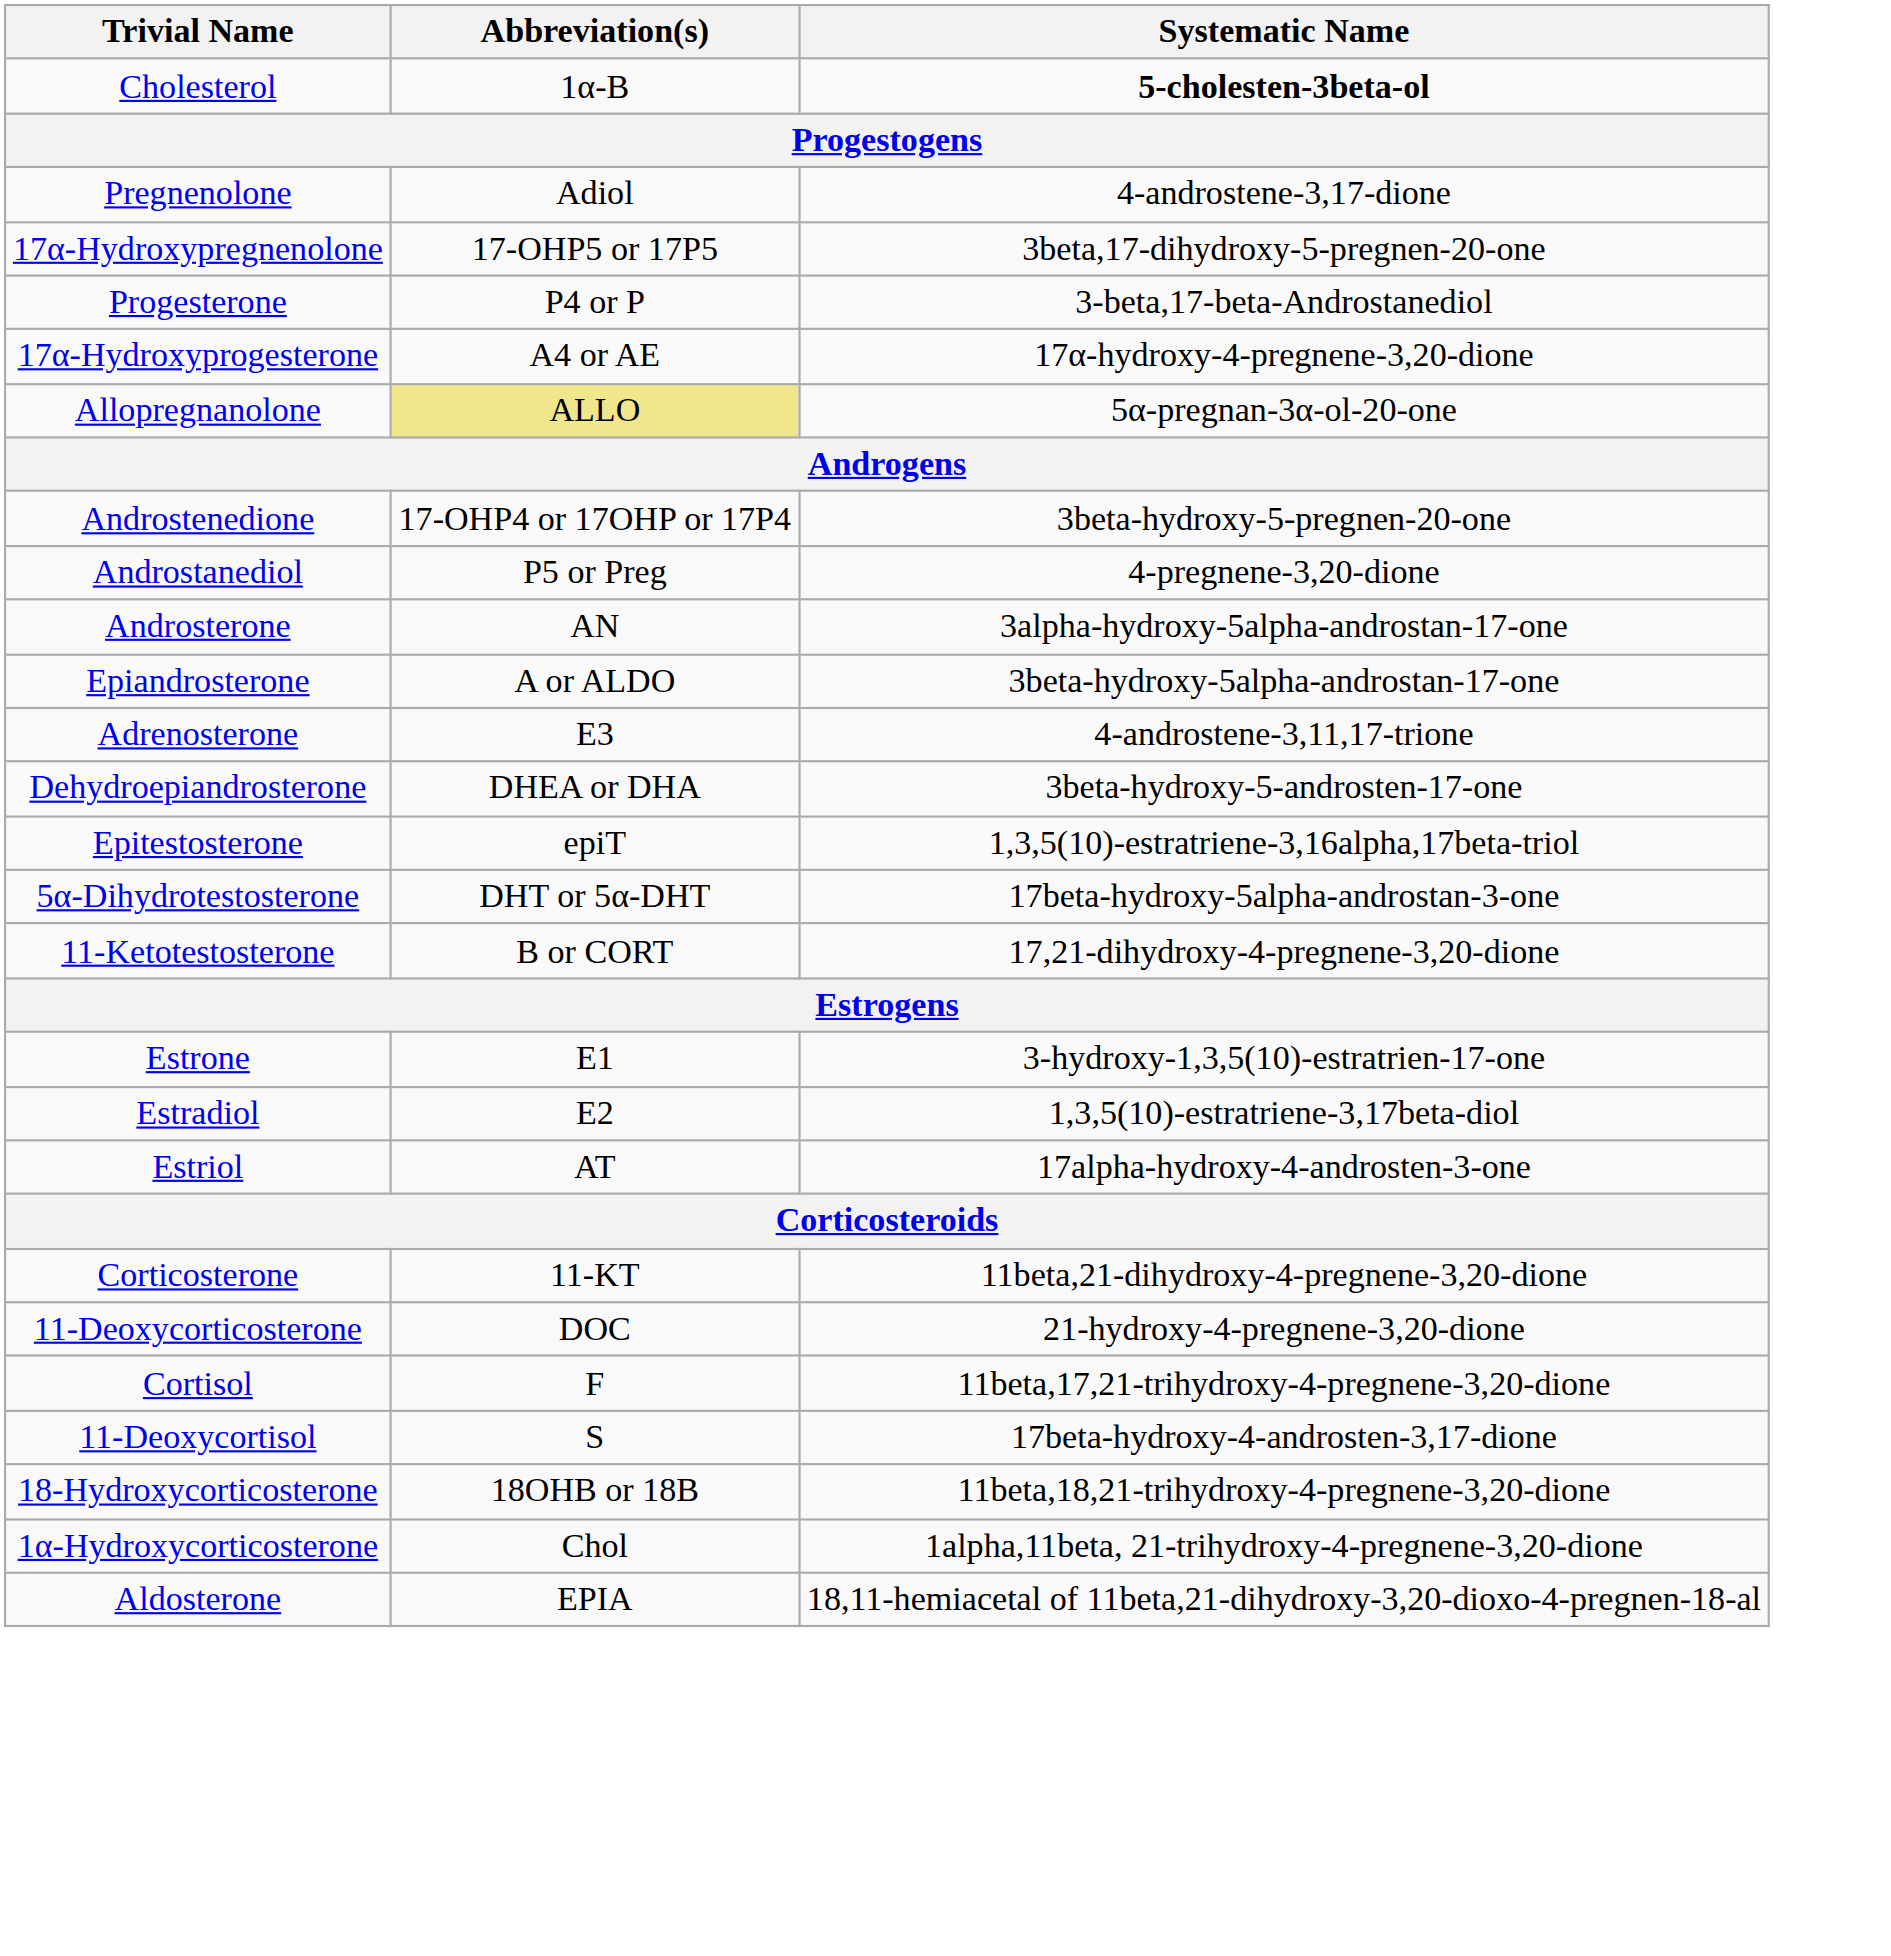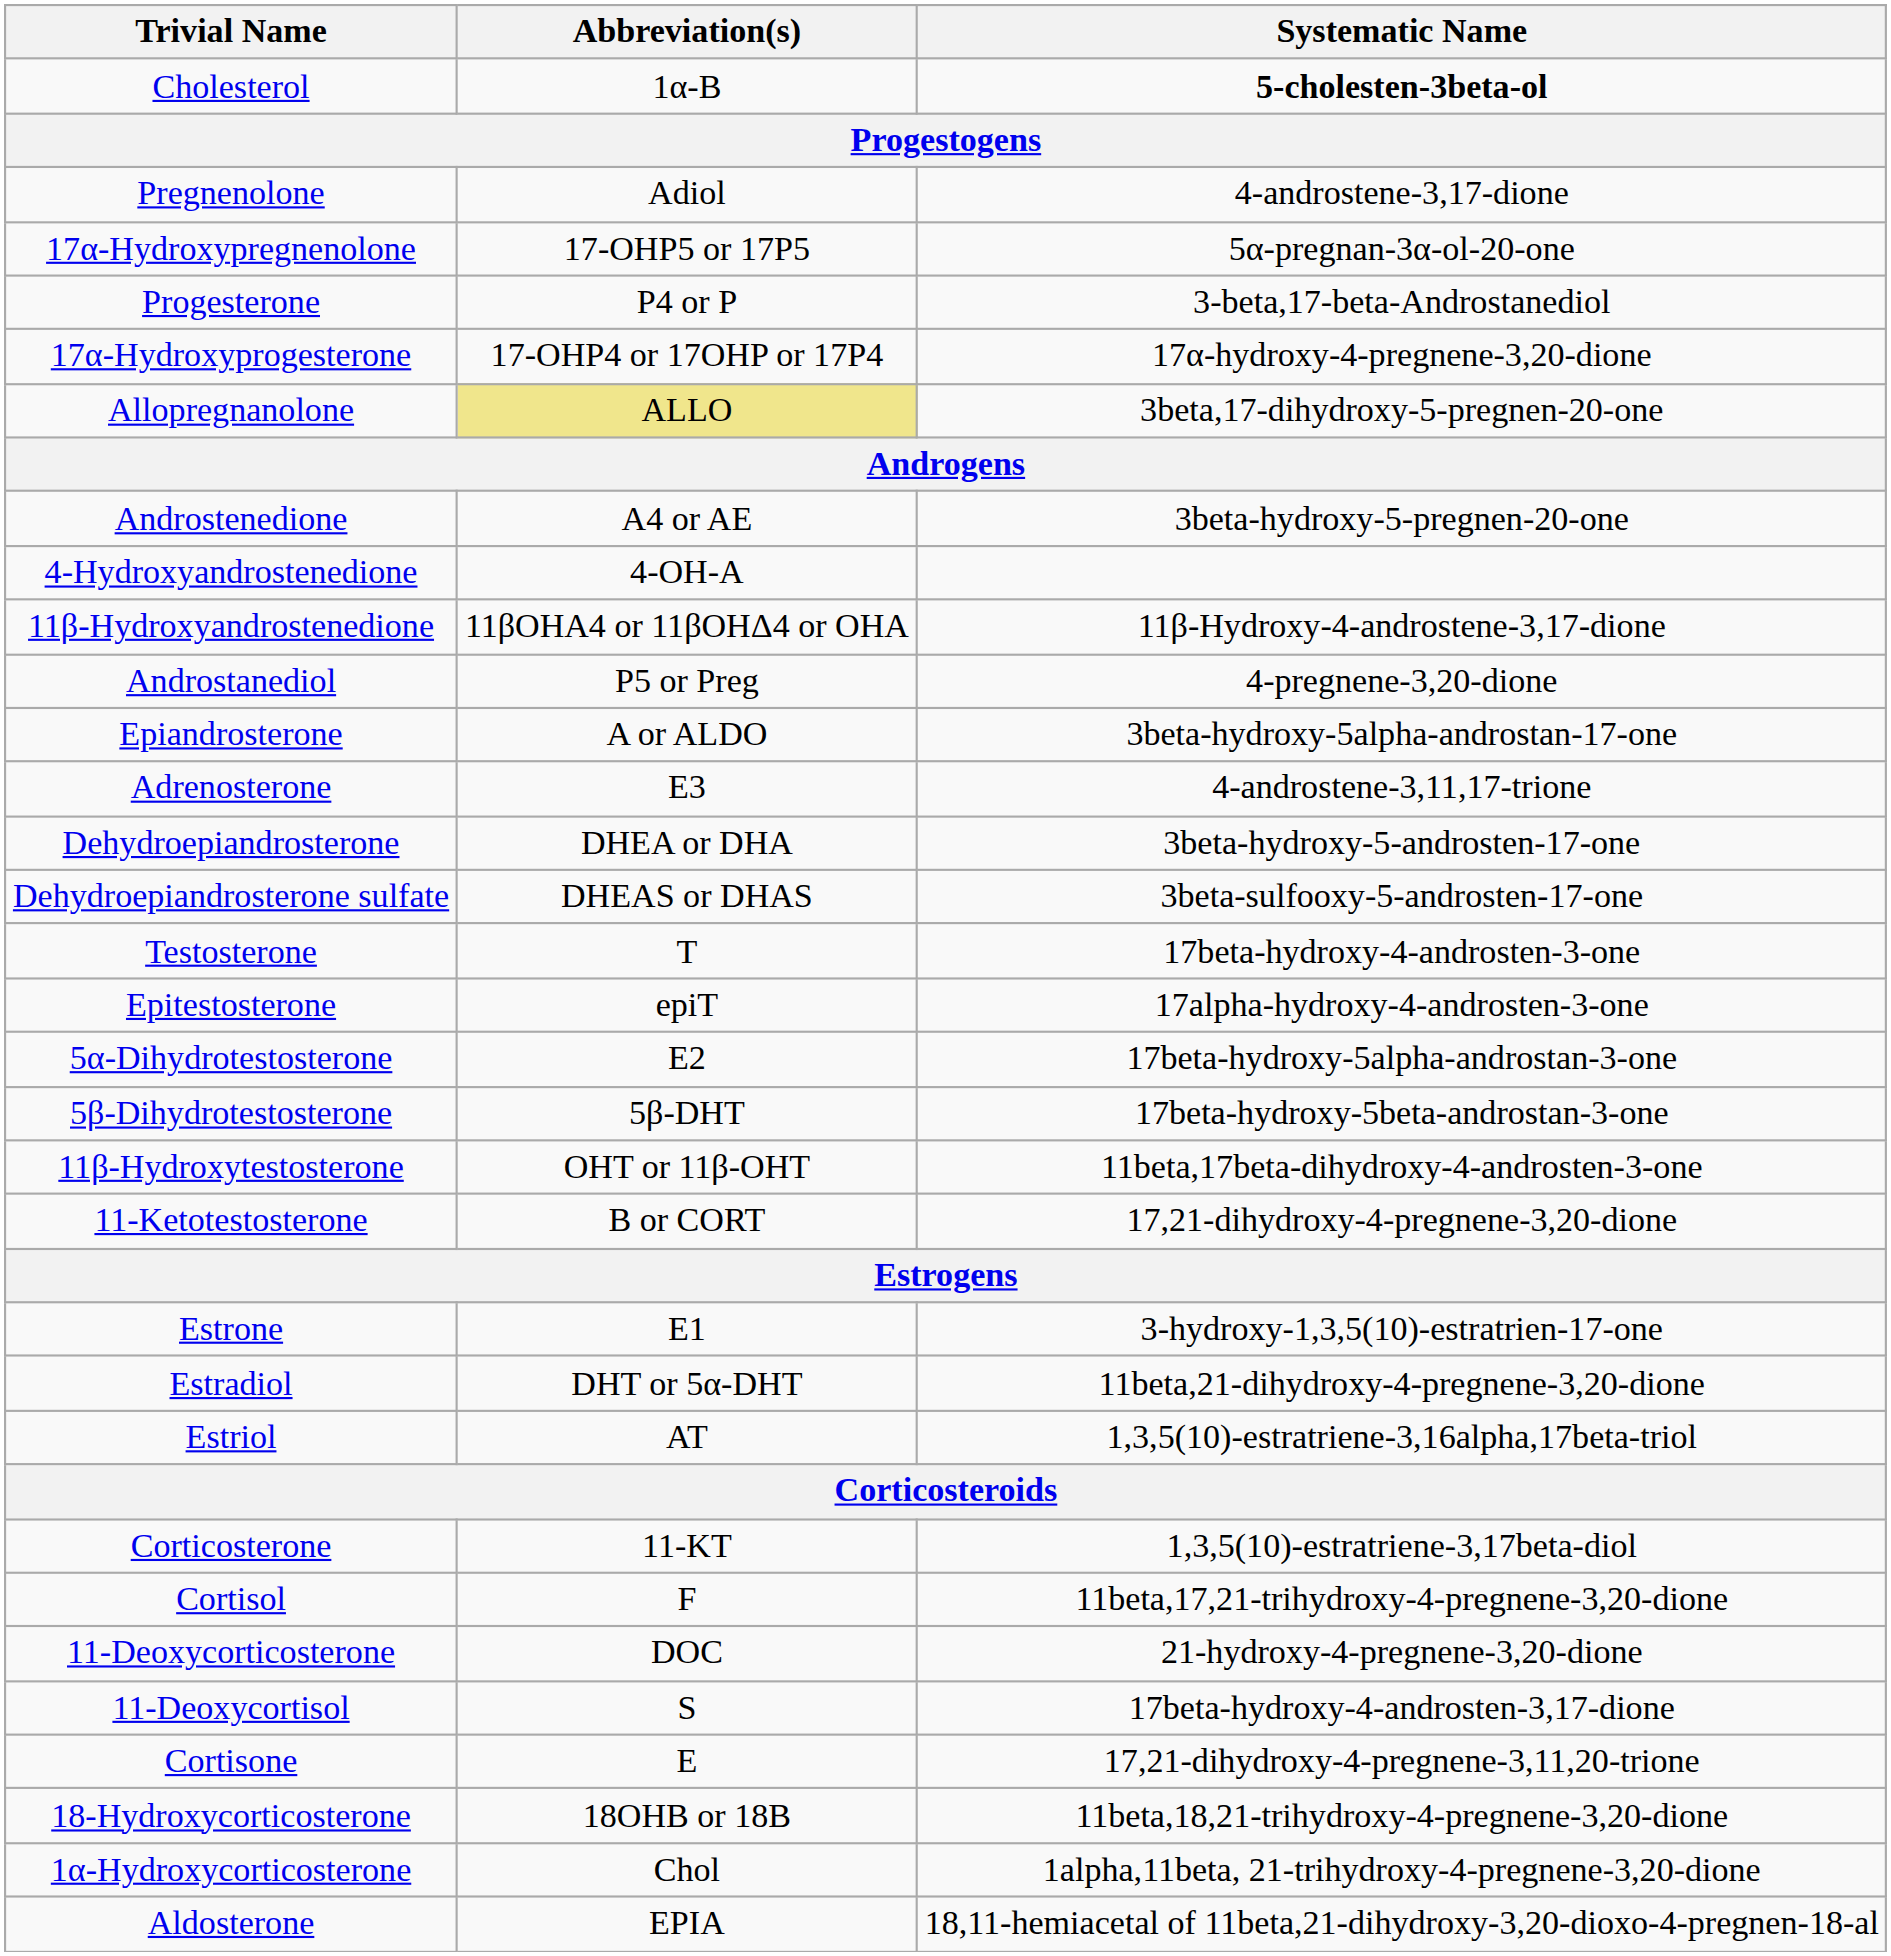17α-Hydroxypregnenolone | Systematic Name: 3beta,17-dihydroxy-5-pregnen-20-one -> 5α-pregnan-3α-ol-20-one
17α-Hydroxyprogesterone | Abbreviation(s): A4 or AE -> 17-OHP4 or 17OHP or 17P4
Allopregnanolone | Systematic Name: 5α-pregnan-3α-ol-20-one -> 3beta,17-dihydroxy-5-pregnen-20-one
Androstenedione | Abbreviation(s): 17-OHP4 or 17OHP or 17P4 -> A4 or AE
+ row: 4-Hydroxyandrostenedione | 4-OH-A
+ row: 11β-Hydroxyandrostenedione | 11βOHA4 or 11βOHΔ4 or OHA | 11β-Hydroxy-4-androstene-3,17-dione
- row: Androsterone | AN | 3alpha-hydroxy-5alpha-androstan-17-one
+ row: Dehydroepiandrosterone sulfate | DHEAS or DHAS | 3beta-sulfooxy-5-androsten-17-one
+ row: Testosterone | T | 17beta-hydroxy-4-androsten-3-one
Epitestosterone | Systematic Name: 1,3,5(10)-estratriene-3,16alpha,17beta-triol -> 17alpha-hydroxy-4-androsten-3-one
5α-Dihydrotestosterone | Abbreviation(s): DHT or 5α-DHT -> E2
+ row: 5β-Dihydrotestosterone | 5β-DHT | 17beta-hydroxy-5beta-androstan-3-one
+ row: 11β-Hydroxytestosterone | OHT or 11β-OHT | 11beta,17beta-dihydroxy-4-androsten-3-one
Estradiol | Abbreviation(s): E2 -> DHT or 5α-DHT
Estradiol | Systematic Name: 1,3,5(10)-estratriene-3,17beta-diol -> 11beta,21-dihydroxy-4-pregnene-3,20-dione
Estriol | Systematic Name: 17alpha-hydroxy-4-androsten-3-one -> 1,3,5(10)-estratriene-3,16alpha,17beta-triol
Corticosterone | Systematic Name: 11beta,21-dihydroxy-4-pregnene-3,20-dione -> 1,3,5(10)-estratriene-3,17beta-diol
rows swapped: 11-Deoxycorticosterone <-> Cortisol
+ row: Cortisone | E | 17,21-dihydroxy-4-pregnene-3,11,20-trione
